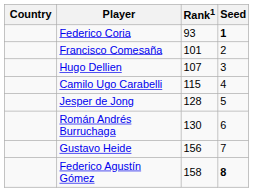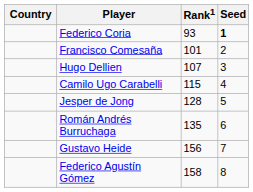Román Andrés Burruchaga | Rank1: 130 -> 135
Federico Agustín Gómez | Seed: bold -> normal
